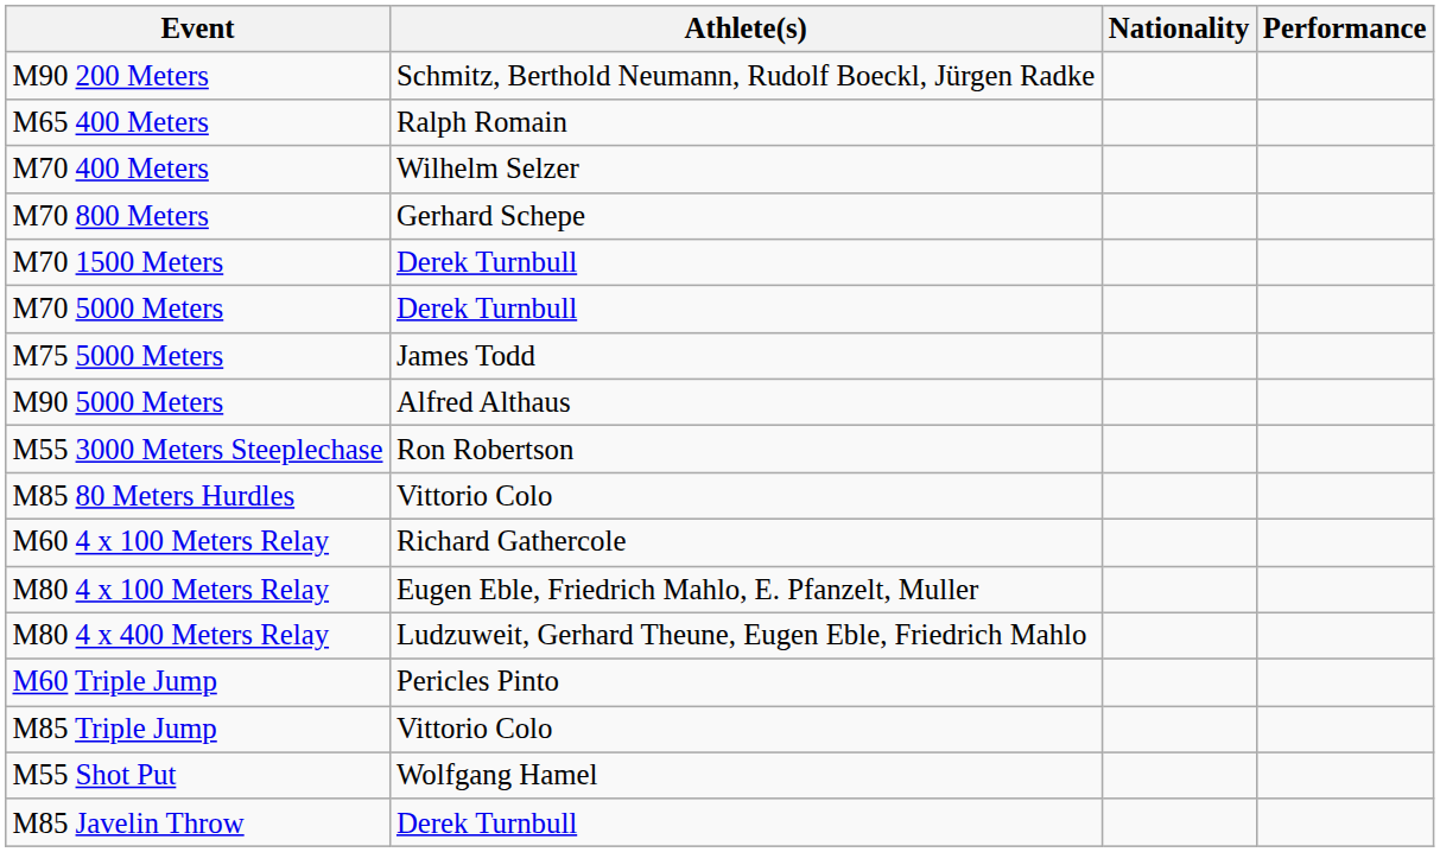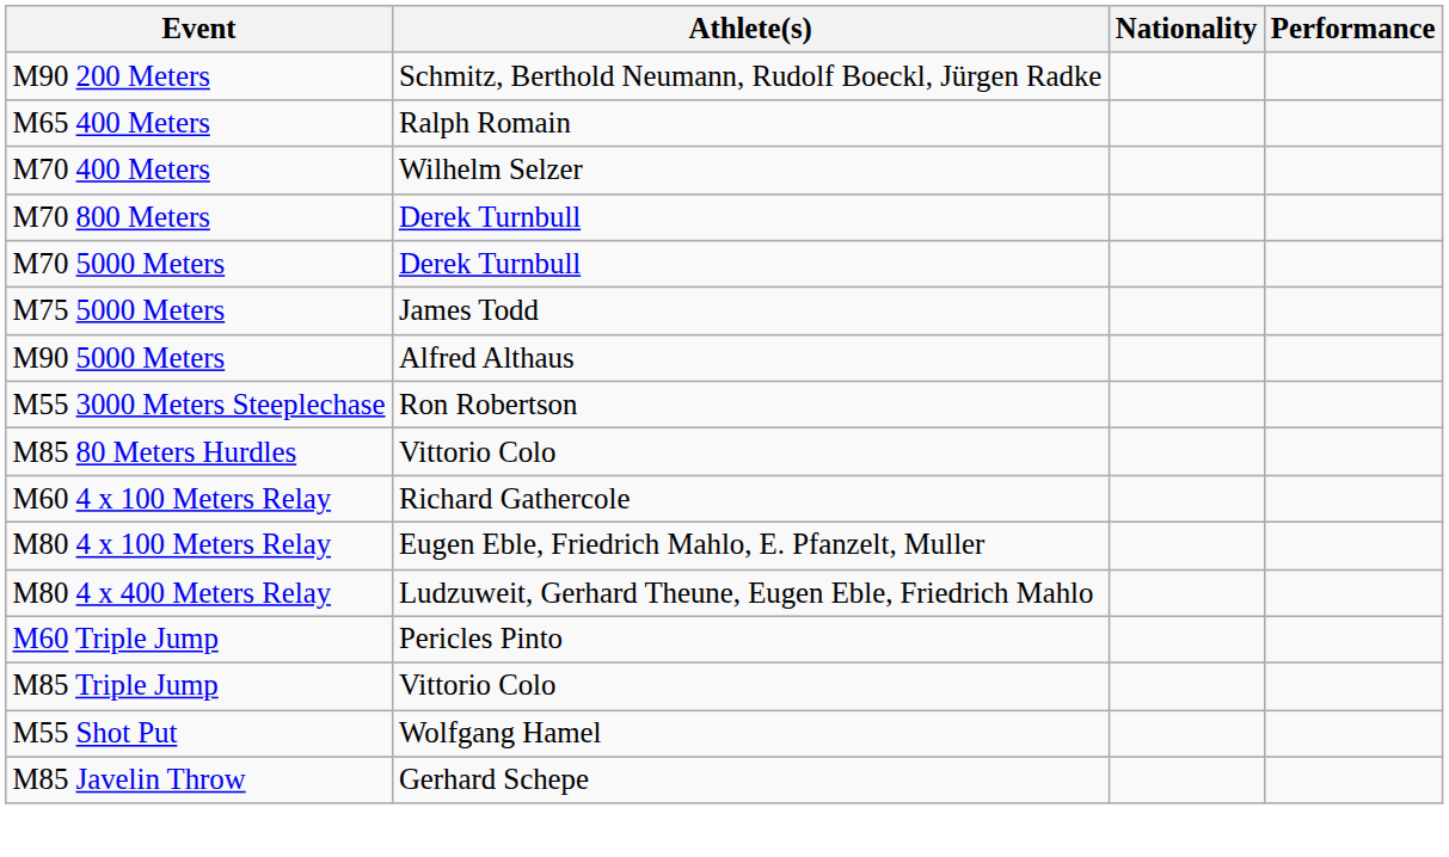M70 800 Meters | Athlete(s): Gerhard Schepe -> Derek Turnbull
- row: M70 1500 Meters | Derek Turnbull
M85 Javelin Throw | Athlete(s): Derek Turnbull -> Gerhard Schepe
